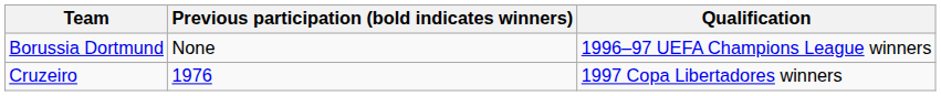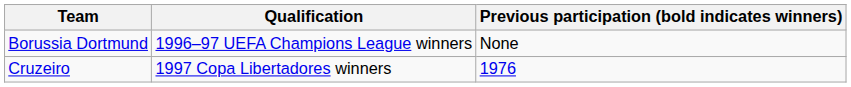columns swapped: Qualification <-> Previous participation (bold indicates winners)
